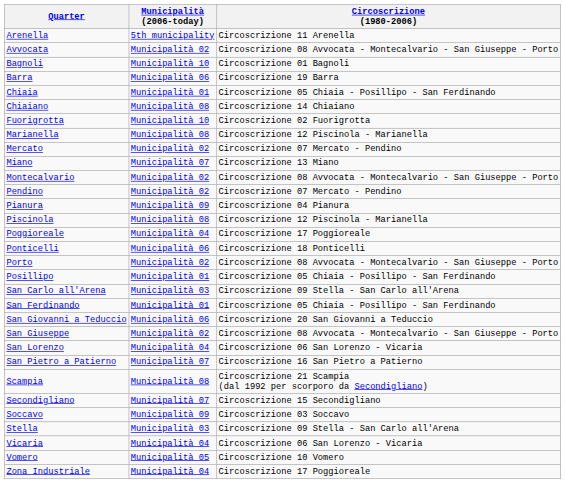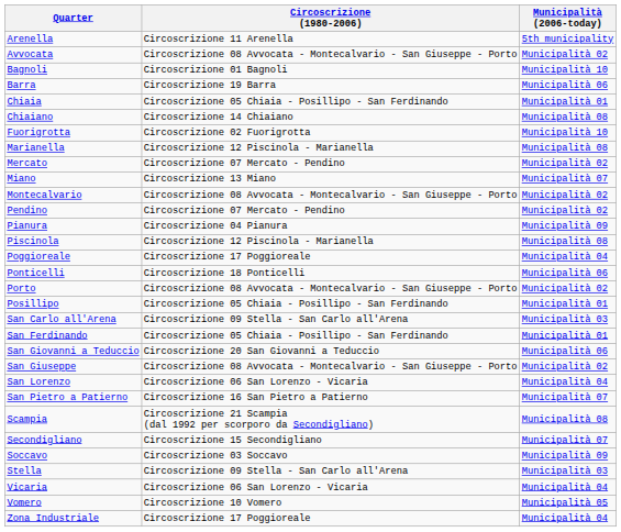columns swapped: Circoscrizione (1980-2006) <-> Municipalità (2006-today)
